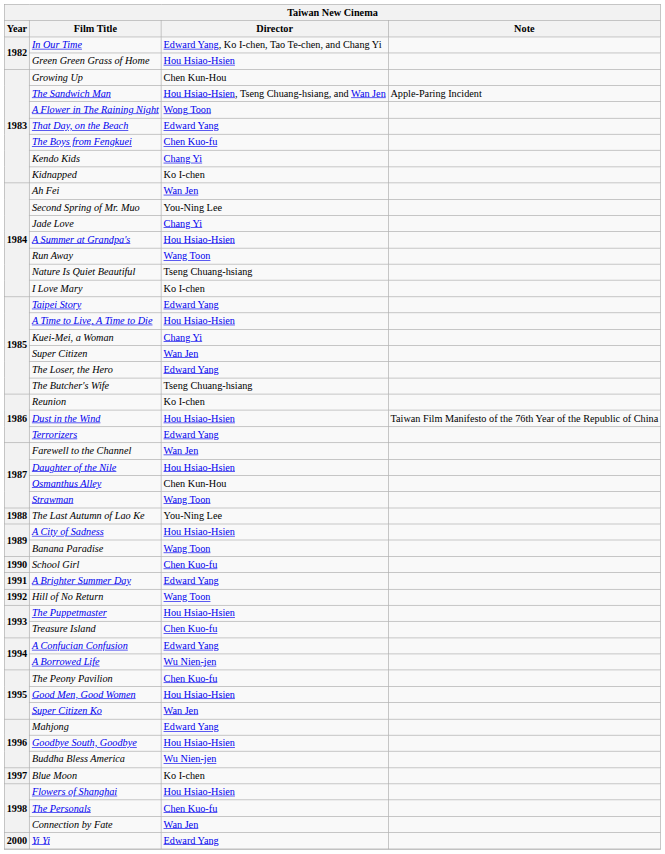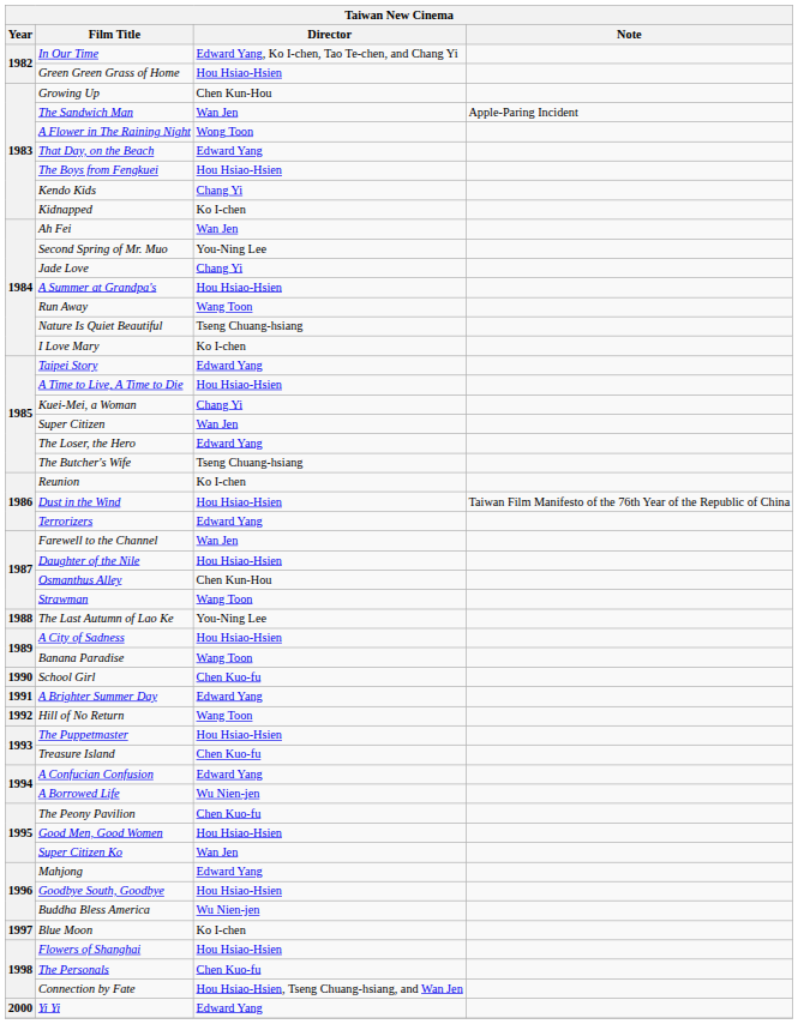The Sandwich Man | Director: Hou Hsiao-Hsien, Tseng Chuang-hsiang, and Wan Jen -> Wan Jen
The Boys from Fengkuei | Director: Chen Kuo-fu -> Hou Hsiao-Hsien
Connection by Fate | Director: Wan Jen -> Hou Hsiao-Hsien, Tseng Chuang-hsiang, and Wan Jen
